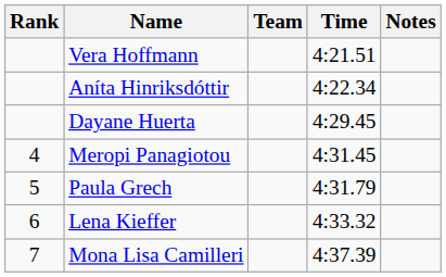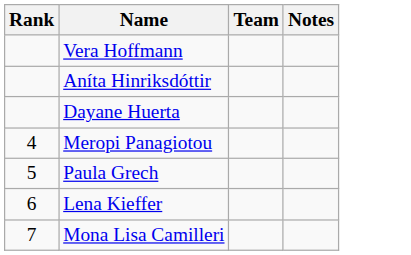- column: Time | 4:21.51 | 4:22.34 | 4:29.45 | 4:31.45 | 4:31.79 | 4:33.32 | 4:37.39
